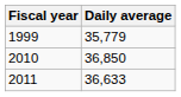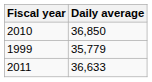rows swapped: 1999 <-> 2010
